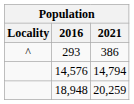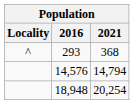293 | 2021: 386 -> 368
18,948 | 2021: 20,259 -> 20,254
